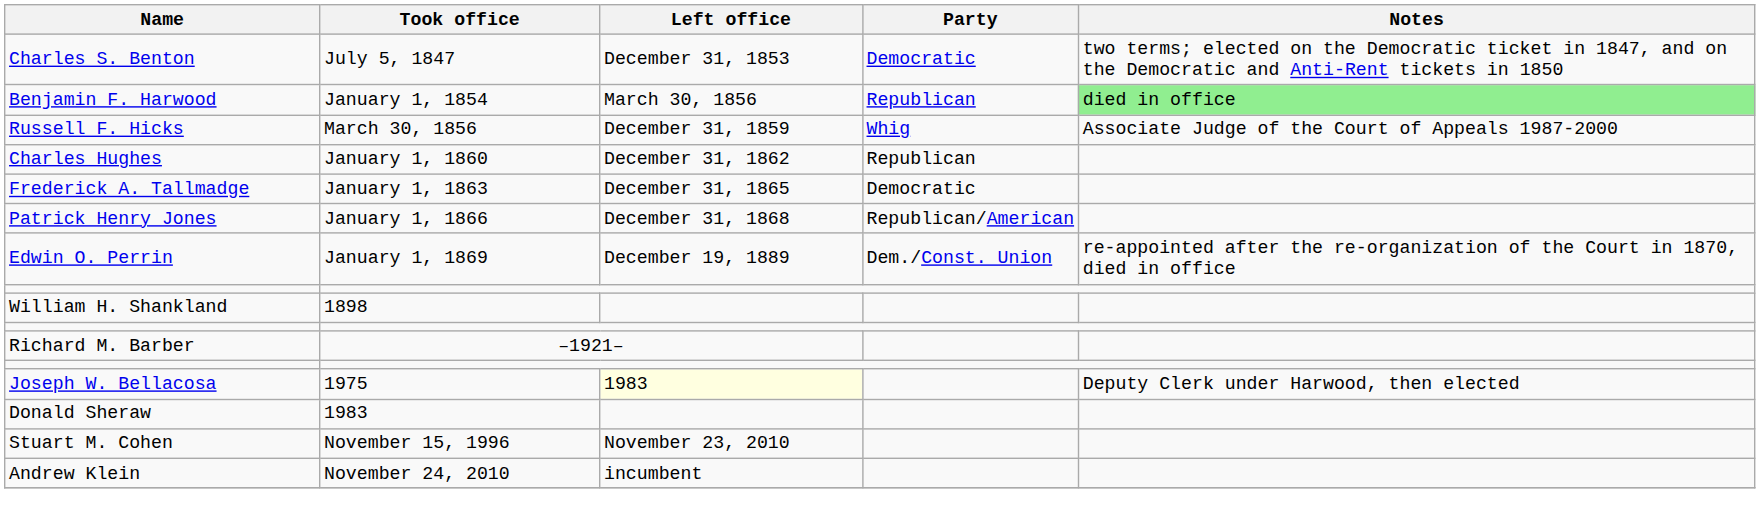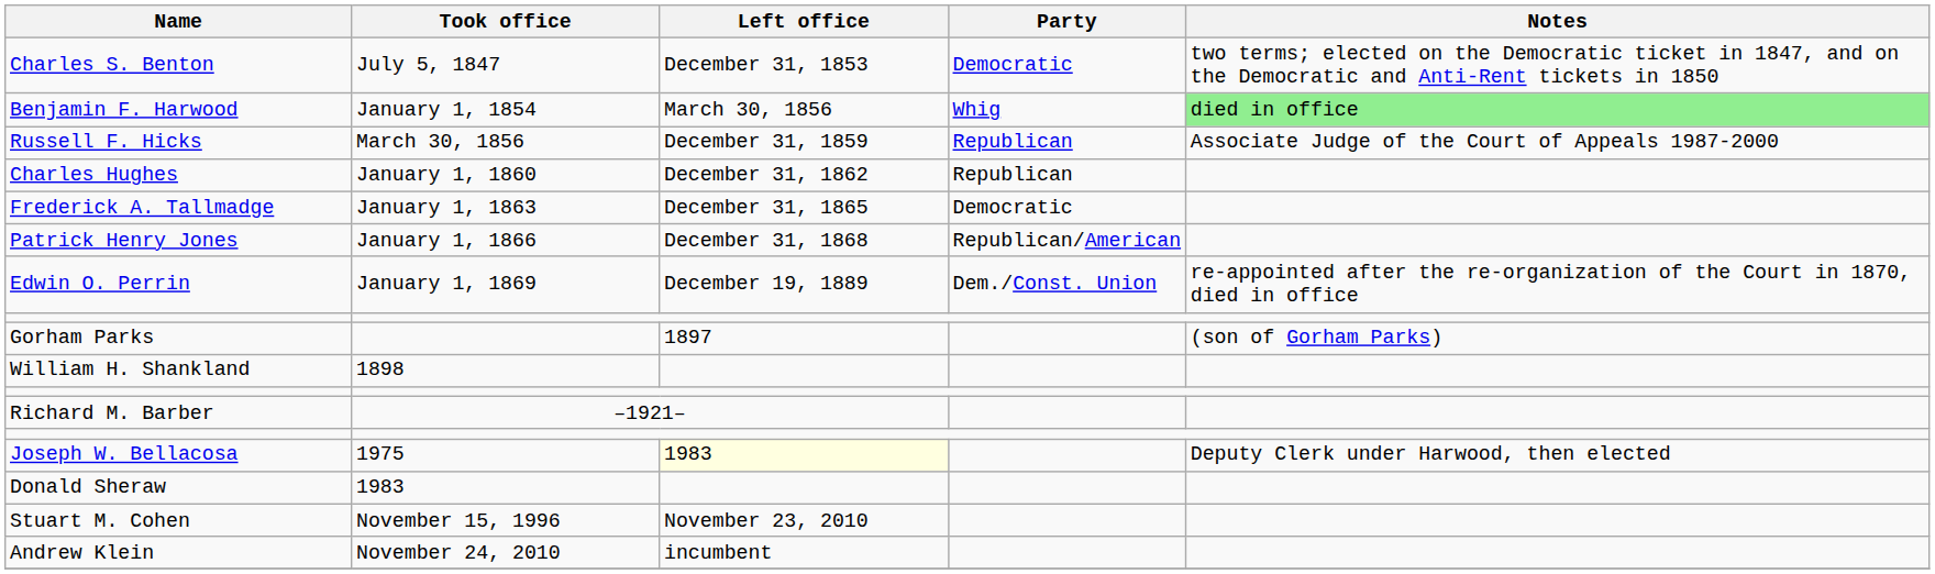Benjamin F. Harwood | Party: Republican -> Whig
Russell F. Hicks | Party: Whig -> Republican
+ row: Gorham Parks | 1897 | (son of Gorham Parks)
